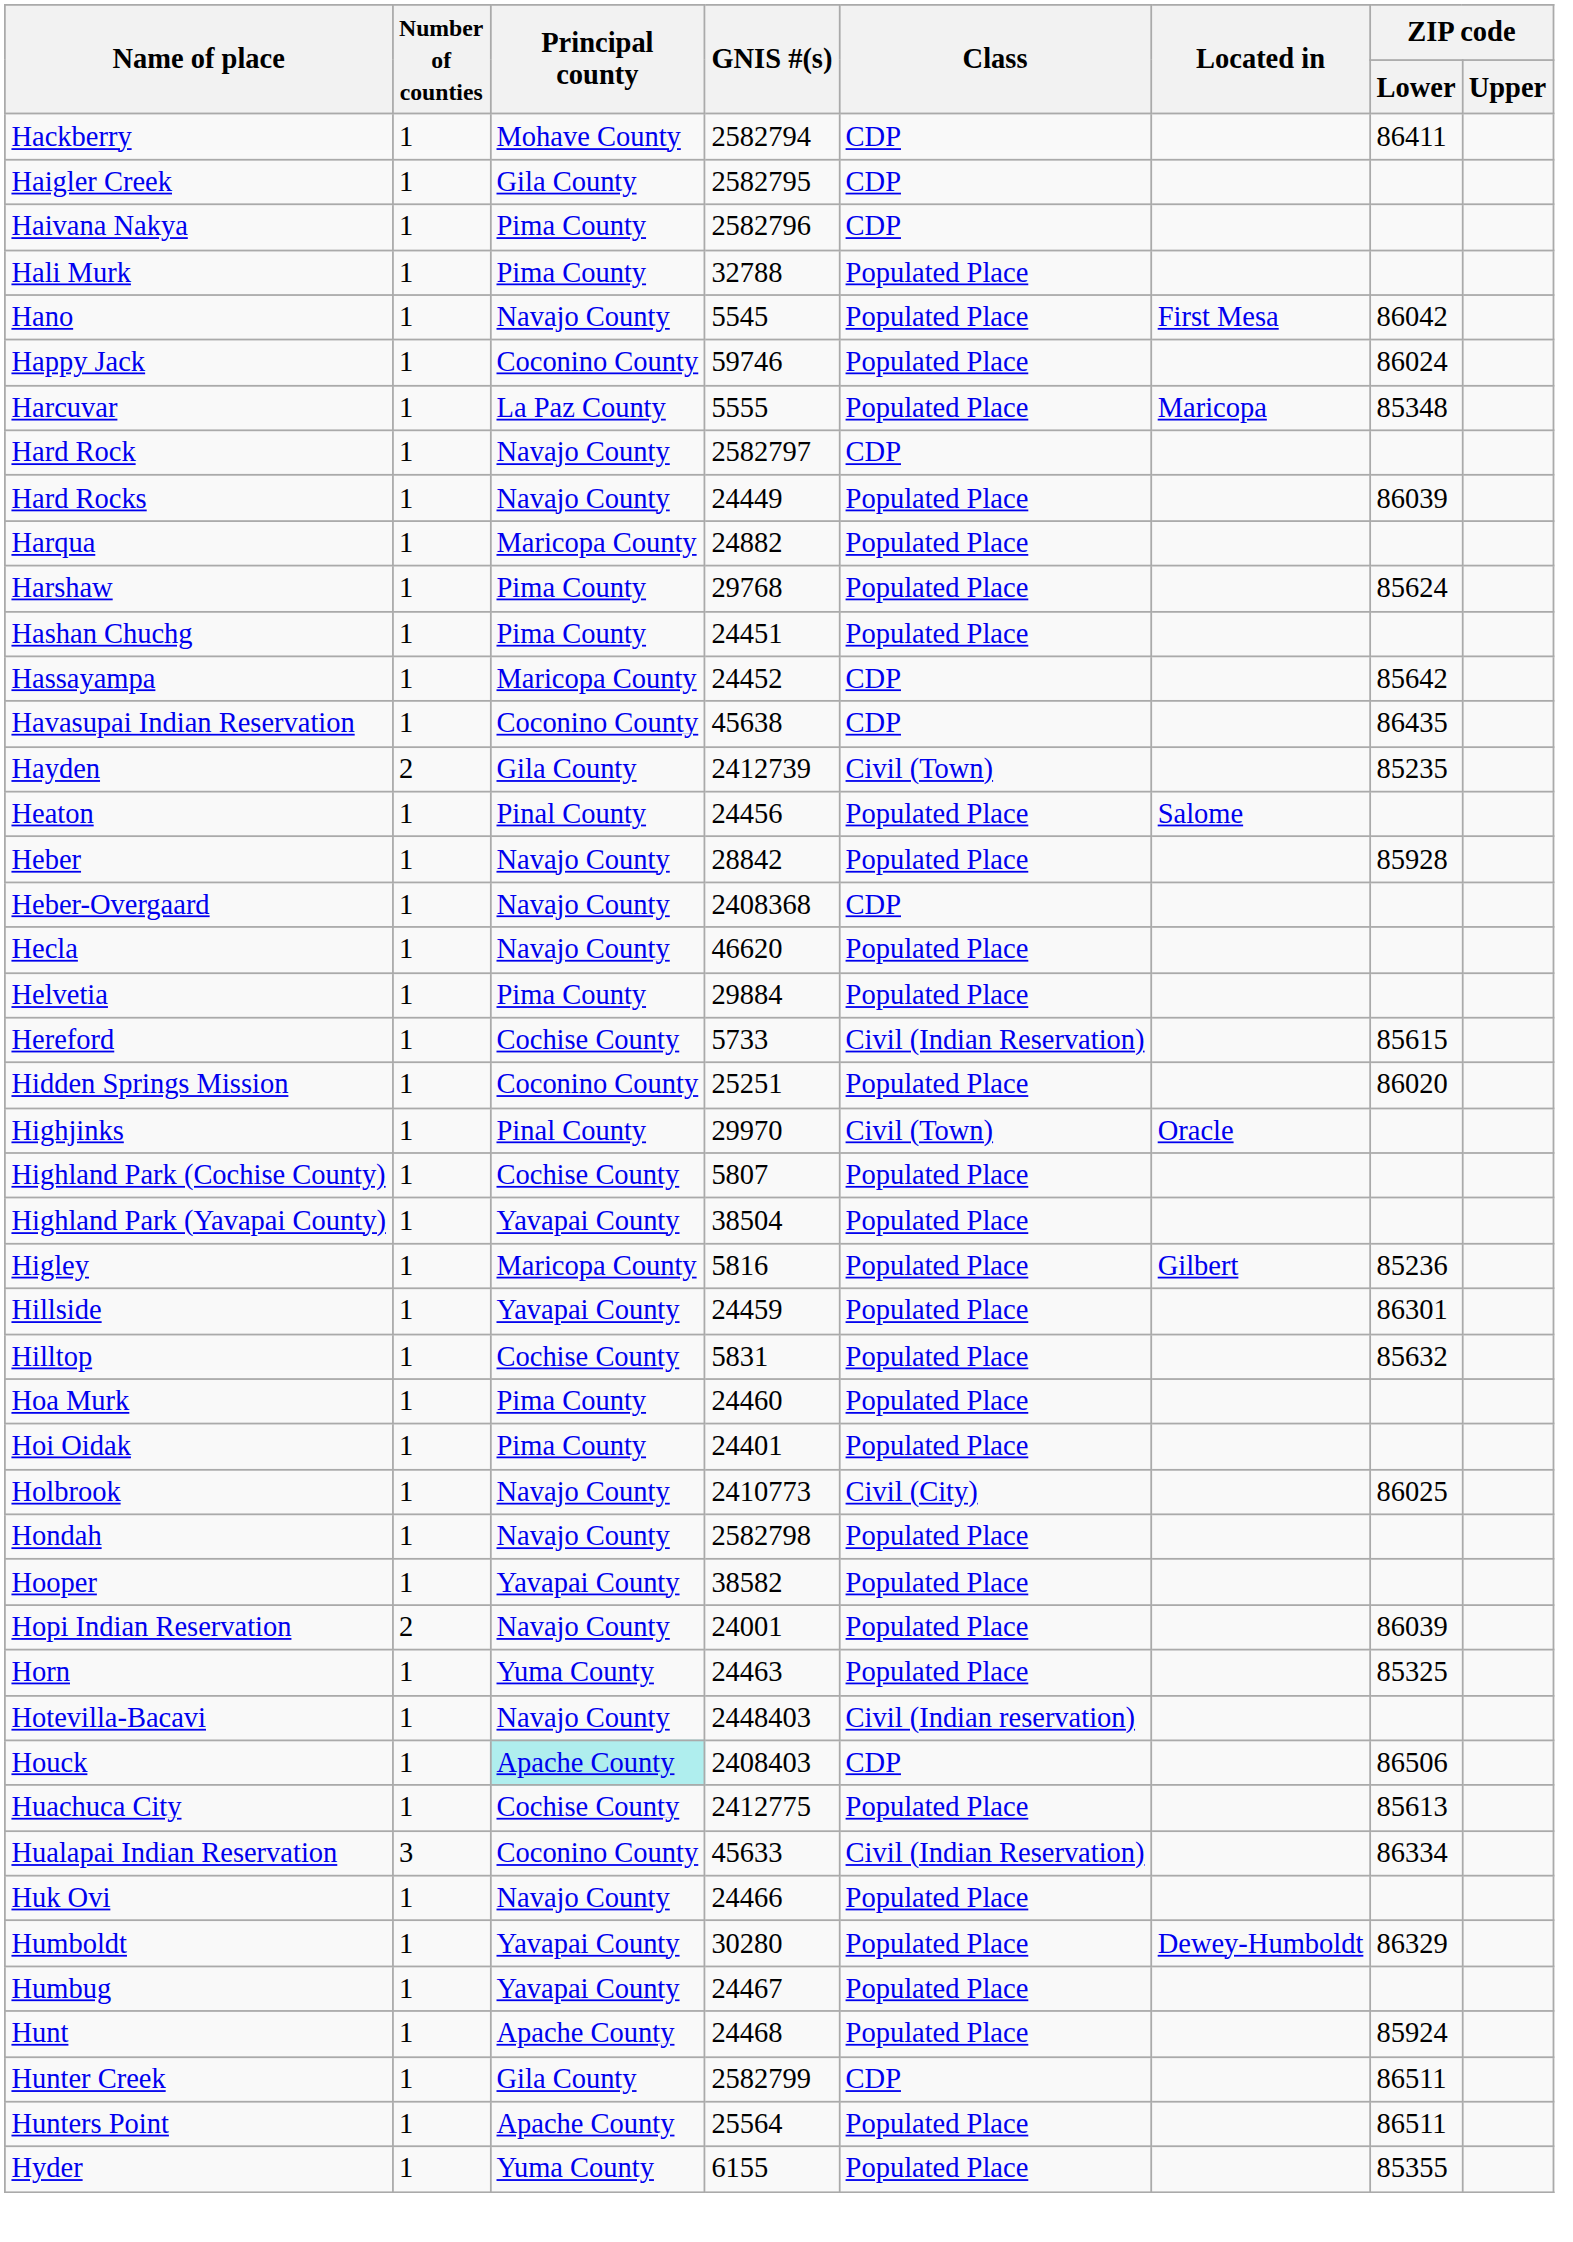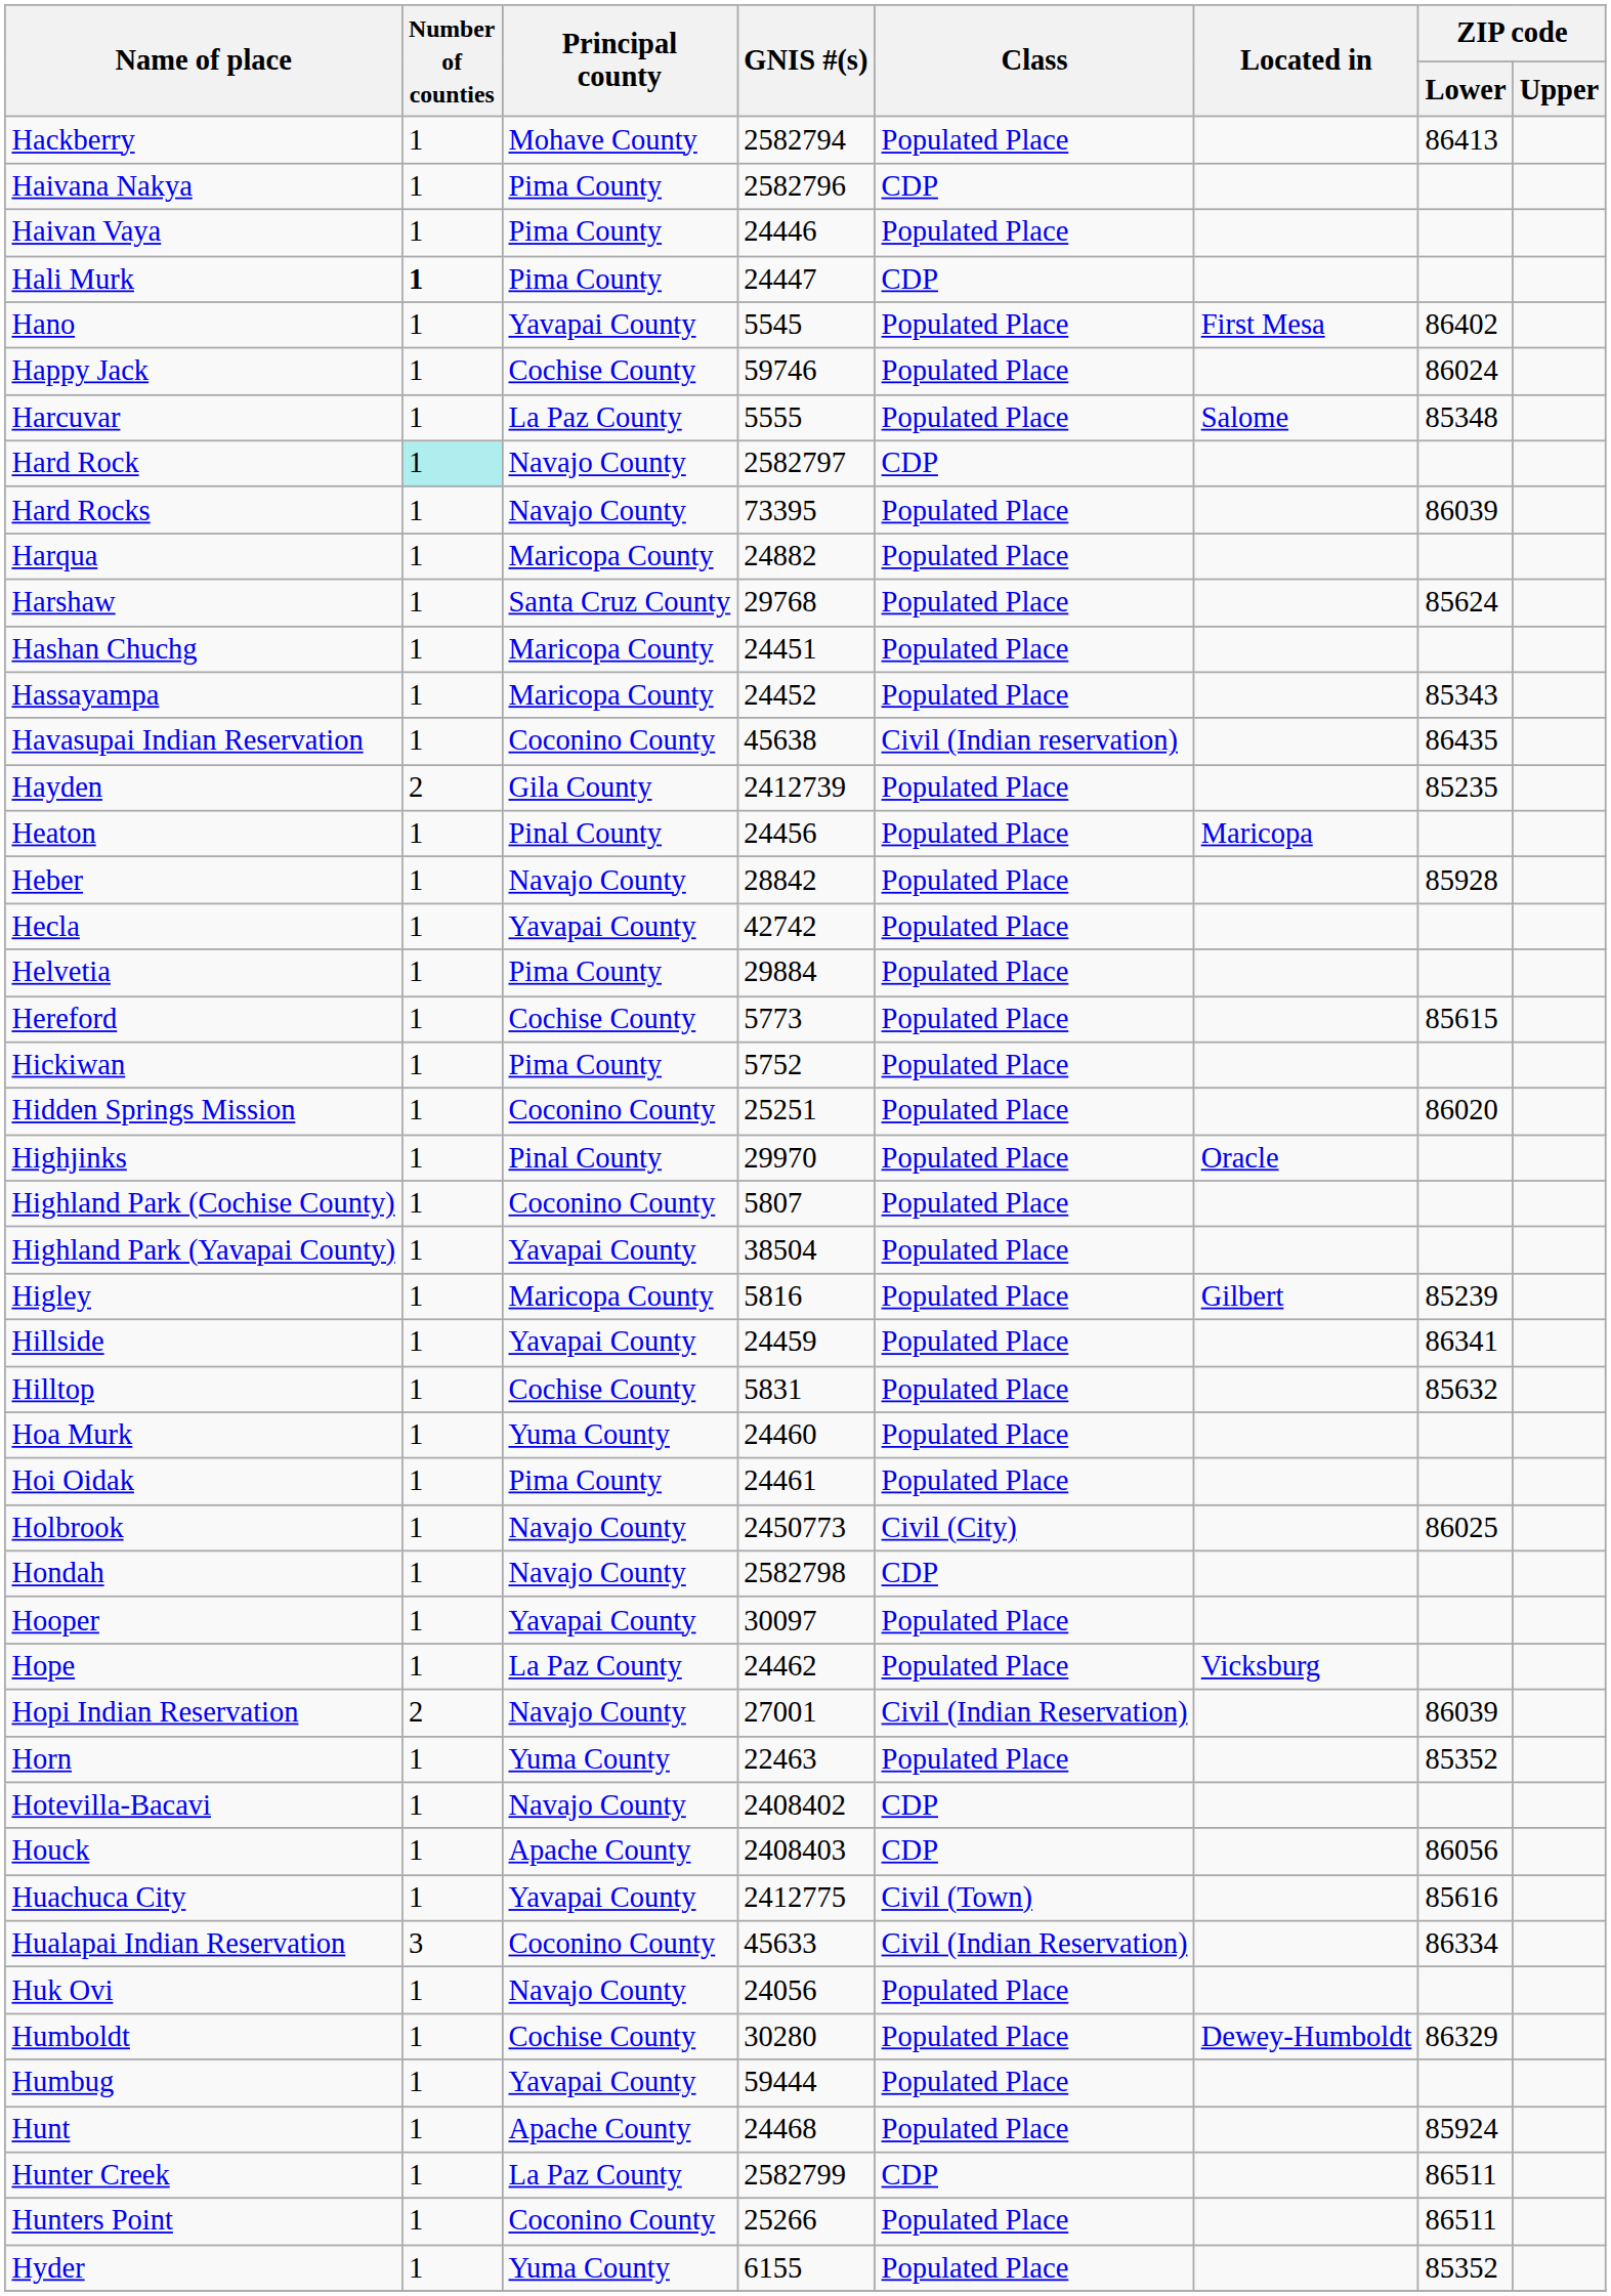Hackberry | Class: CDP -> Populated Place
Hackberry | ZIP code / Lower: 86411 -> 86413
- row: Haigler Creek | 1 | Gila County | 2582795 | CDP
+ row: Haivan Vaya | 1 | Pima County | 24446 | Populated Place
Hali Murk | Number of counties: normal -> bold
Hali Murk | GNIS #(s): 32788 -> 24447
Hali Murk | Class: Populated Place -> CDP
Hano | Principal county: Navajo County -> Yavapai County
Hano | ZIP code / Lower: 86042 -> 86402
Happy Jack | Principal county: Coconino County -> Cochise County
Harcuvar | Located in: Maricopa -> Salome
Hard Rock | Number of counties: no background -> paleturquoise background
Hard Rocks | GNIS #(s): 24449 -> 73395
Harshaw | Principal county: Pima County -> Santa Cruz County
Hashan Chuchg | Principal county: Pima County -> Maricopa County
Hassayampa | Class: CDP -> Populated Place
Hassayampa | ZIP code / Lower: 85642 -> 85343
Havasupai Indian Reservation | Class: CDP -> Civil (Indian reservation)
Hayden | Class: Civil (Town) -> Populated Place
Heaton | Located in: Salome -> Maricopa
- row: Heber-Overgaard | 1 | Navajo County | 2408368 | CDP
Hecla | Principal county: Navajo County -> Yavapai County
Hecla | GNIS #(s): 46620 -> 42742
Hereford | GNIS #(s): 5733 -> 5773
Hereford | Class: Civil (Indian Reservation) -> Populated Place
+ row: Hickiwan | 1 | Pima County | 5752 | Populated Place
Highjinks | Class: Civil (Town) -> Populated Place
Highland Park (Cochise County) | Principal county: Cochise County -> Coconino County
Higley | ZIP code / Lower: 85236 -> 85239
Hillside | ZIP code / Lower: 86301 -> 86341
Hoa Murk | Principal county: Pima County -> Yuma County
Hoi Oidak | GNIS #(s): 24401 -> 24461
Holbrook | GNIS #(s): 2410773 -> 2450773
Hondah | Class: Populated Place -> CDP
Hooper | GNIS #(s): 38582 -> 30097
+ row: Hope | 1 | La Paz County | 24462 | Populated Place | Vicksburg
Hopi Indian Reservation | GNIS #(s): 24001 -> 27001
Hopi Indian Reservation | Class: Populated Place -> Civil (Indian Reservation)
Horn | GNIS #(s): 24463 -> 22463
Horn | ZIP code / Lower: 85325 -> 85352
Hotevilla-Bacavi | GNIS #(s): 2448403 -> 2408402
Hotevilla-Bacavi | Class: Civil (Indian reservation) -> CDP
Houck | Principal county: paleturquoise background -> no background
Houck | ZIP code / Lower: 86506 -> 86056
Huachuca City | Principal county: Cochise County -> Yavapai County
Huachuca City | Class: Populated Place -> Civil (Town)
Huachuca City | ZIP code / Lower: 85613 -> 85616
Huk Ovi | GNIS #(s): 24466 -> 24056
Humboldt | Principal county: Yavapai County -> Cochise County
Humbug | GNIS #(s): 24467 -> 59444
Hunter Creek | Principal county: Gila County -> La Paz County
Hunters Point | Principal county: Apache County -> Coconino County
Hunters Point | GNIS #(s): 25564 -> 25266
Hyder | ZIP code / Lower: 85355 -> 85352
